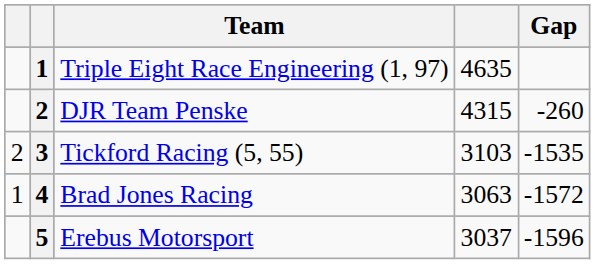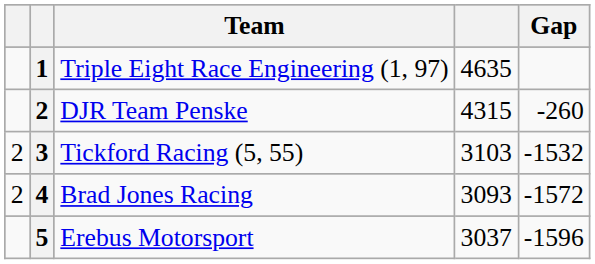Tickford Racing (5, 55) | Gap: -1535 -> -1532
Brad Jones Racing | column 1: 1 -> 2
Brad Jones Racing | column 4: 3063 -> 3093
